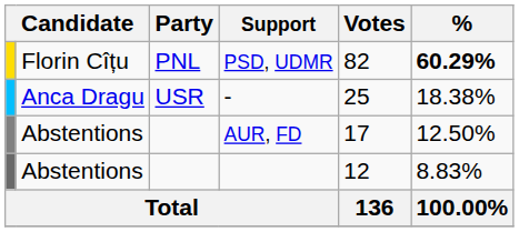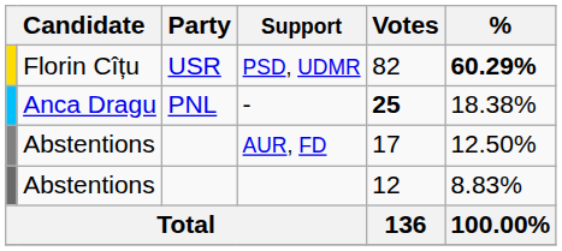PSD, UDMR | Party: PNL -> USR
- | Party: USR -> PNL
- | Votes: normal -> bold
